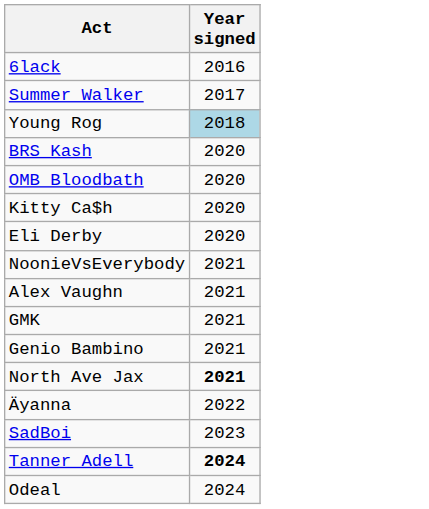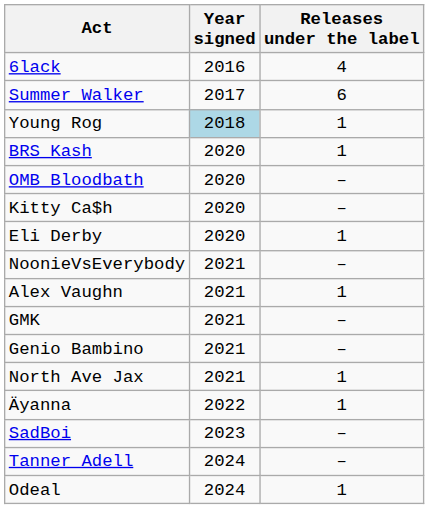+ column: Releases under the label | 4 | 6 | 1 | 1 | – | – | 1 | – | 1 | – | – | 1 | 1 | – | – | 1
North Ave Jax | Year signed: bold -> normal
Tanner Adell | Year signed: bold -> normal
